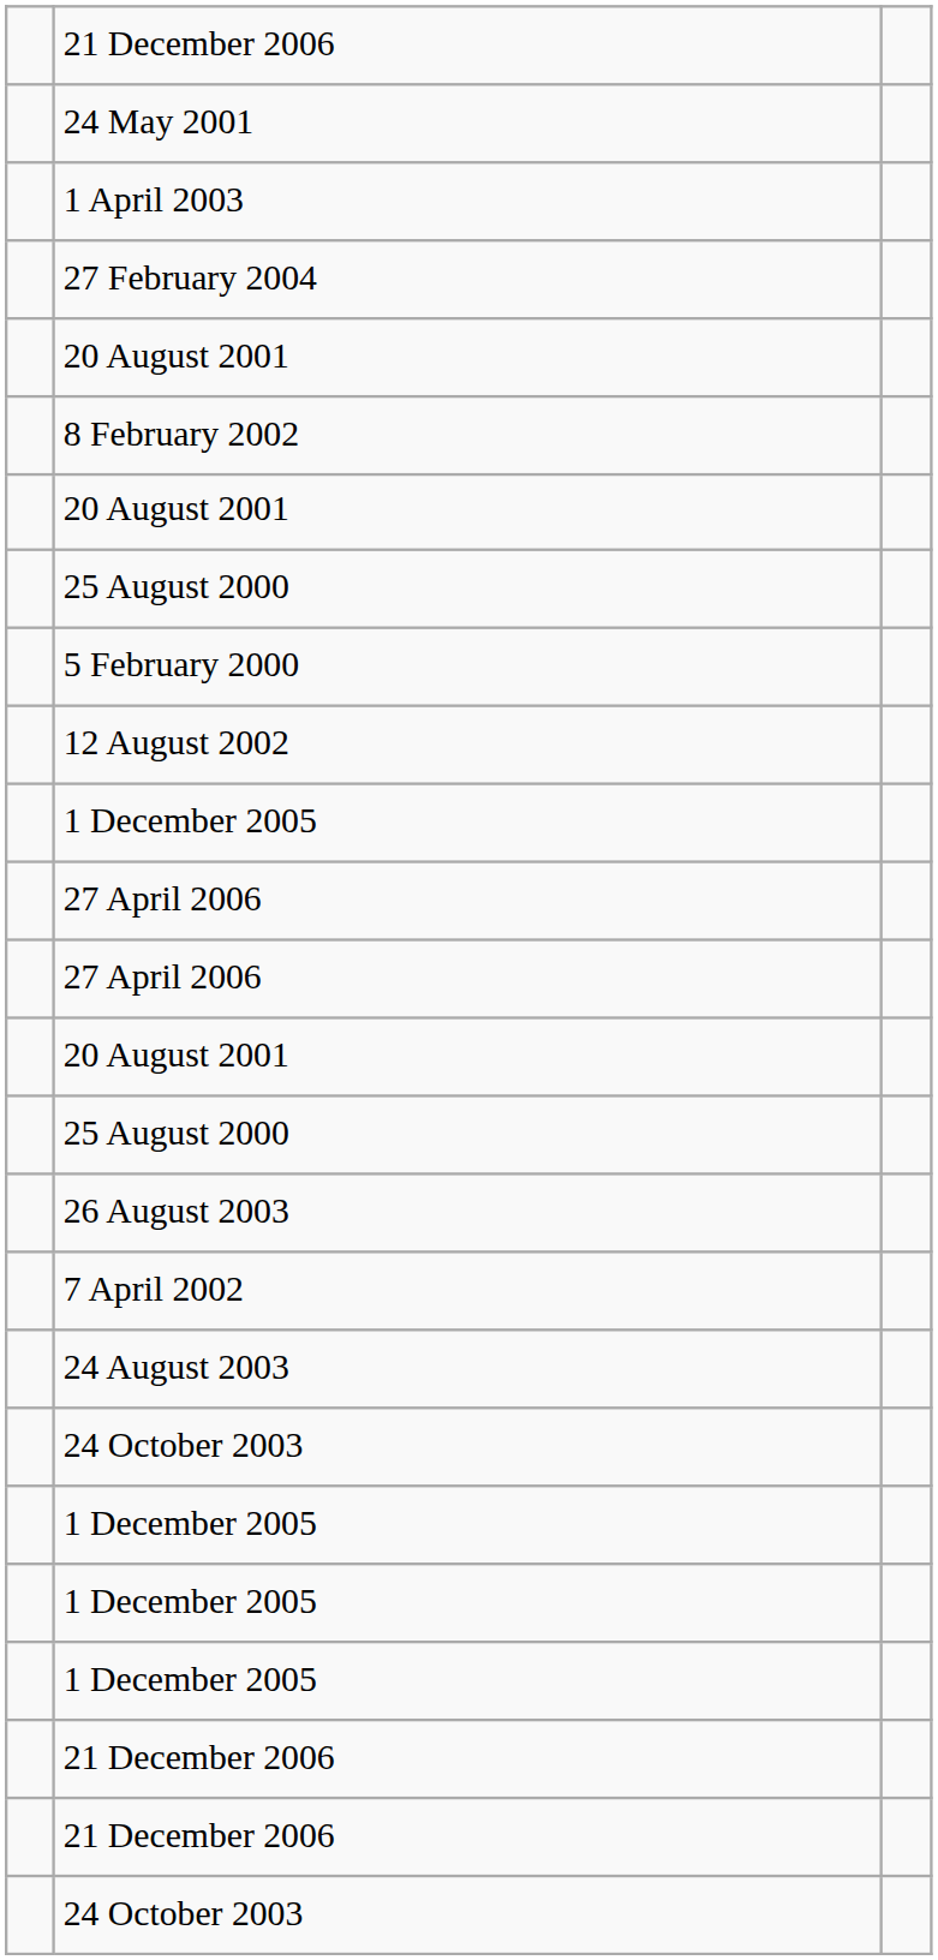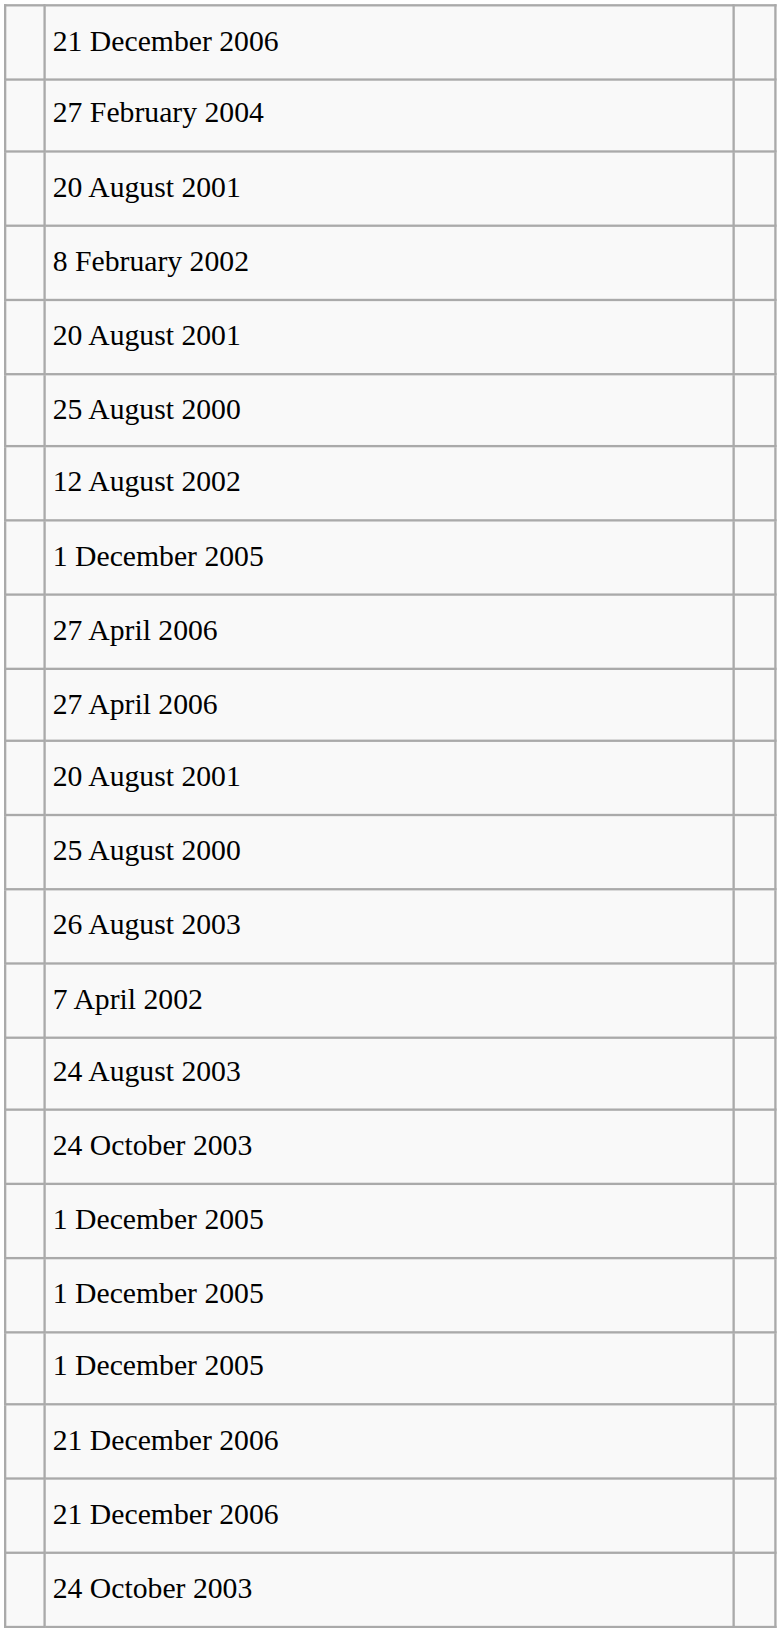- row: 24 May 2001
- row: 1 April 2003
- row: 5 February 2000
